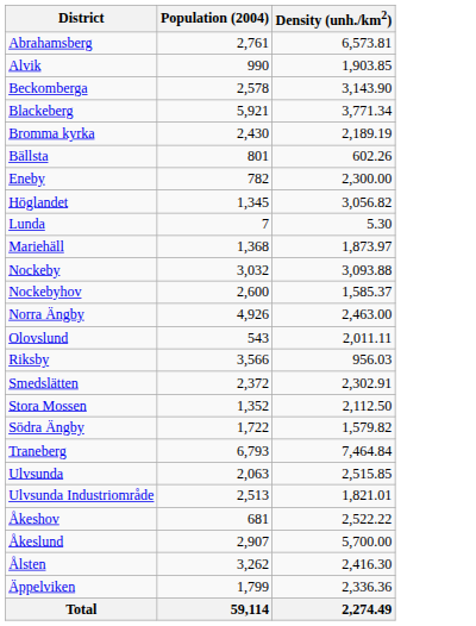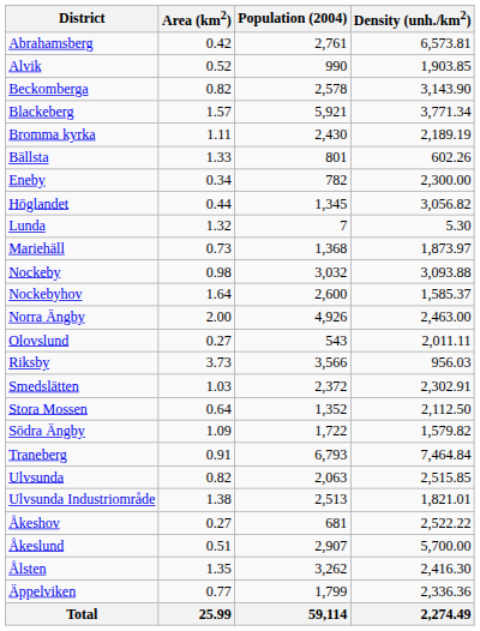+ column: Area (km2) | 0.42 | 0.52 | 0.82 | 1.57 | 1.11 | 1.33 | 0.34 | 0.44 | 1.32 | 0.73 | 0.98 | 1.64 | 2.00 | 0.27 | 3.73 | 1.03 | 0.64 | 1.09 | 0.91 | 0.82 | 1.38 | 0.27 | 0.51 | 1.35 | 0.77 | 25.99
